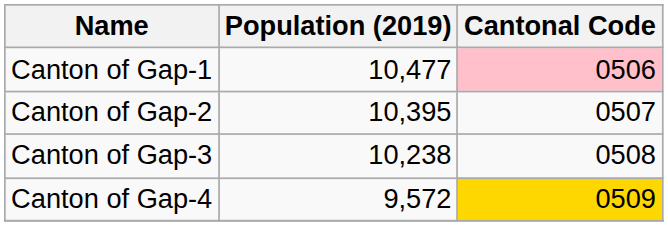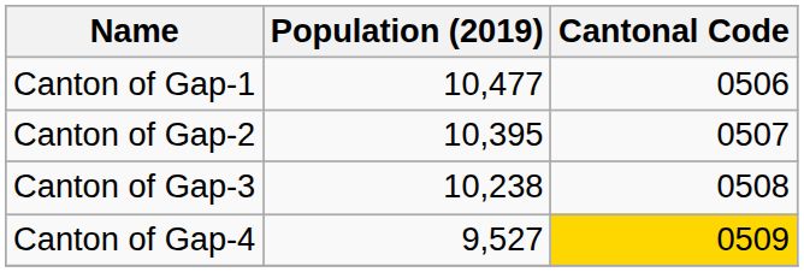Canton of Gap-1 | Cantonal Code: pink background -> no background
Canton of Gap-4 | Population (2019): 9,572 -> 9,527
